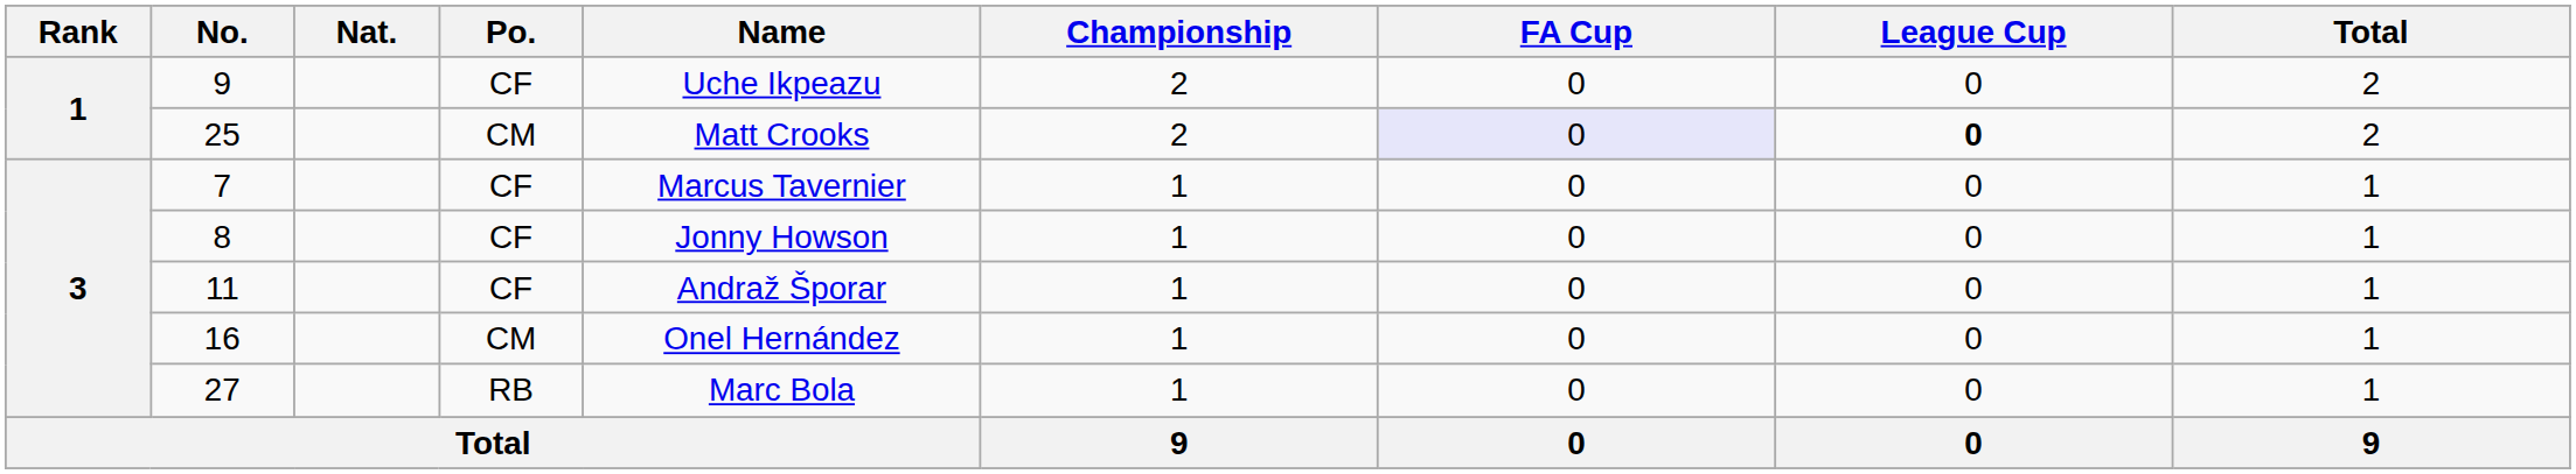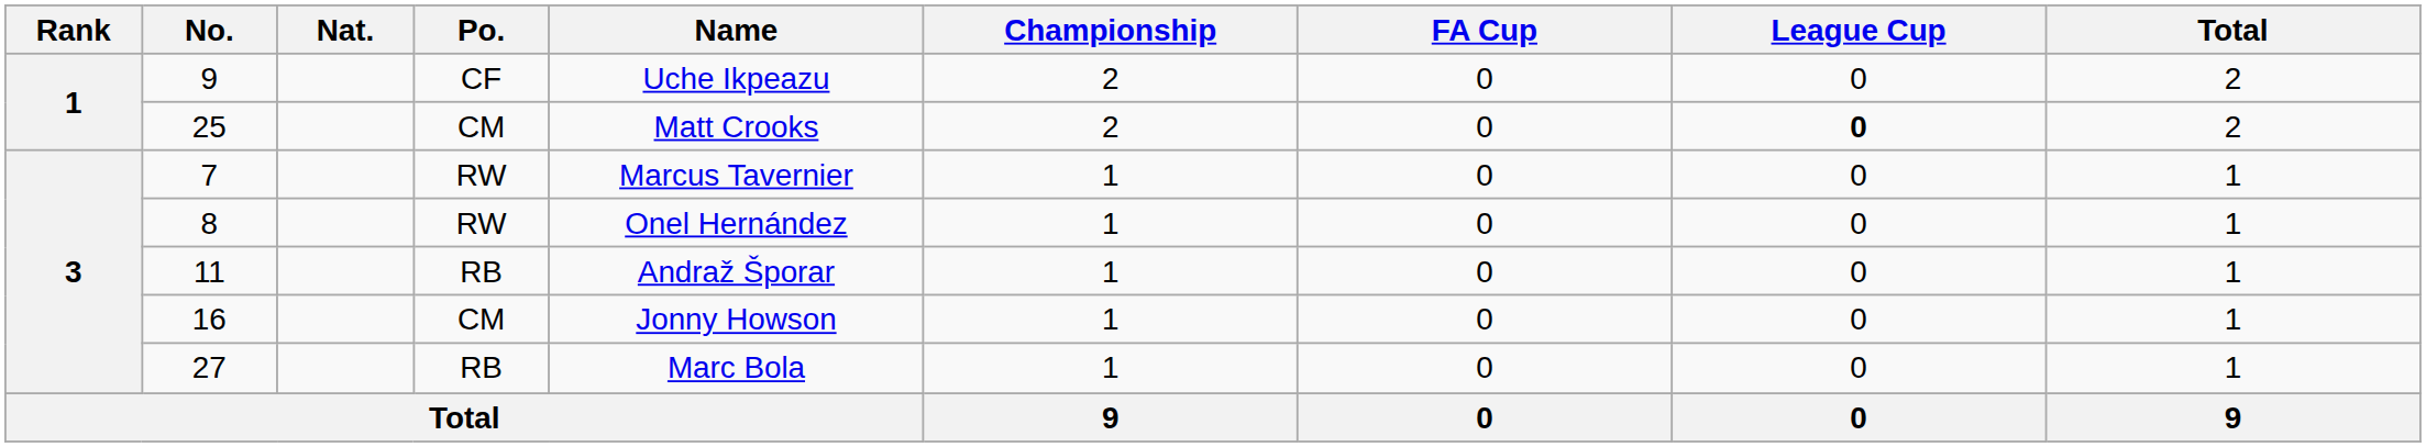25 | FA Cup: lavender background -> no background
7 | Po.: CF -> RW
8 | Po.: CF -> RW
8 | Name: Jonny Howson -> Onel Hernández
11 | Po.: CF -> RB
16 | Name: Onel Hernández -> Jonny Howson
